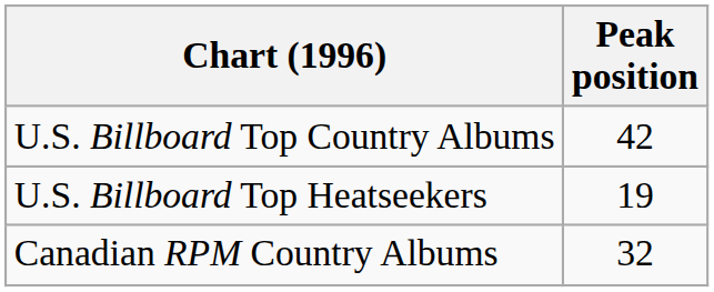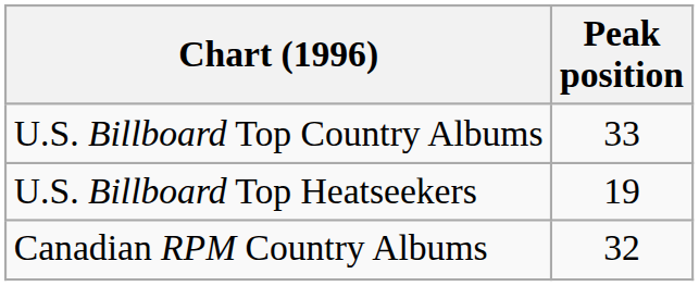U.S. Billboard Top Country Albums | Peak position: 42 -> 33
